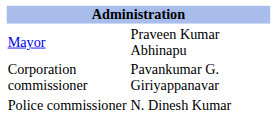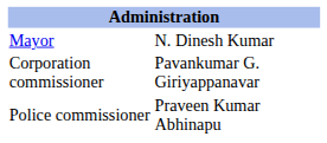Mayor | column 2: Praveen Kumar Abhinapu -> N. Dinesh Kumar
Police commissioner | column 2: N. Dinesh Kumar -> Praveen Kumar Abhinapu
